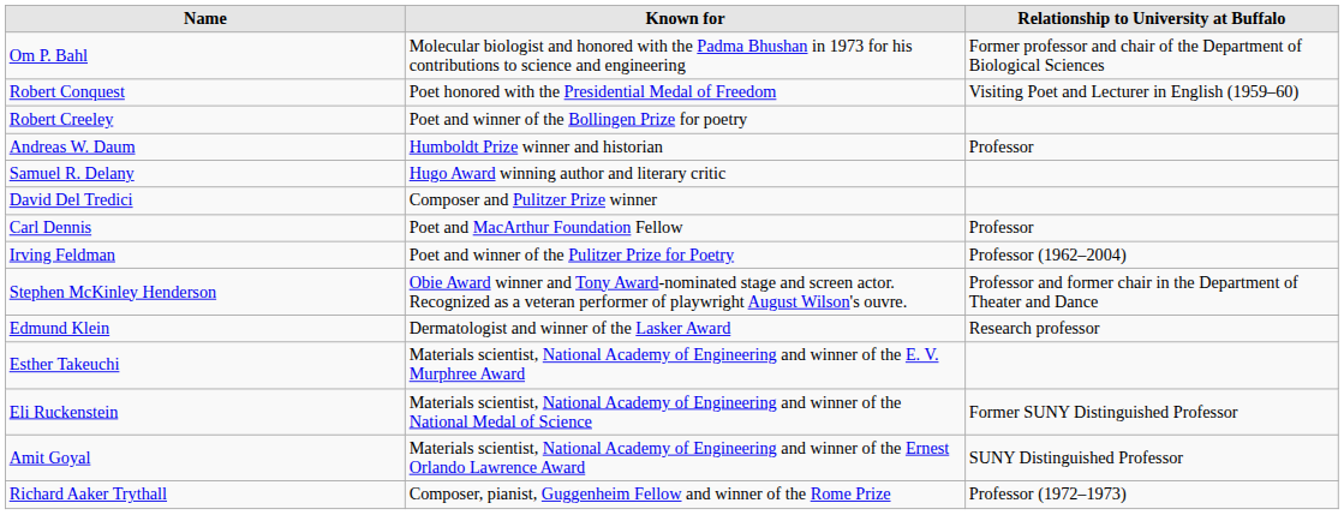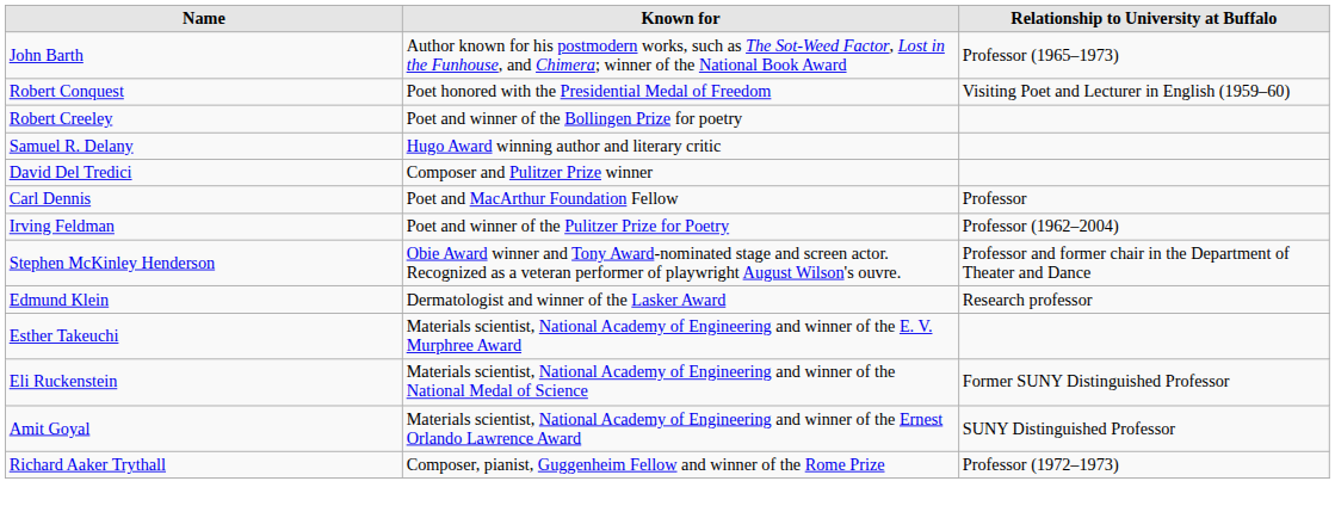- row: Om P. Bahl | Molecular biologist and honored with the Padma Bhushan in 1973 for his contributions to science and engineering | Former professor and chair of the Department of Biological Sciences
+ row: John Barth | Author known for his postmodern works, such as The Sot-Weed Factor, Lost in the Funhouse, and Chimera; winner of the National Book Award | Professor (1965–1973)
- row: Andreas W. Daum | Humboldt Prize winner and historian | Professor
